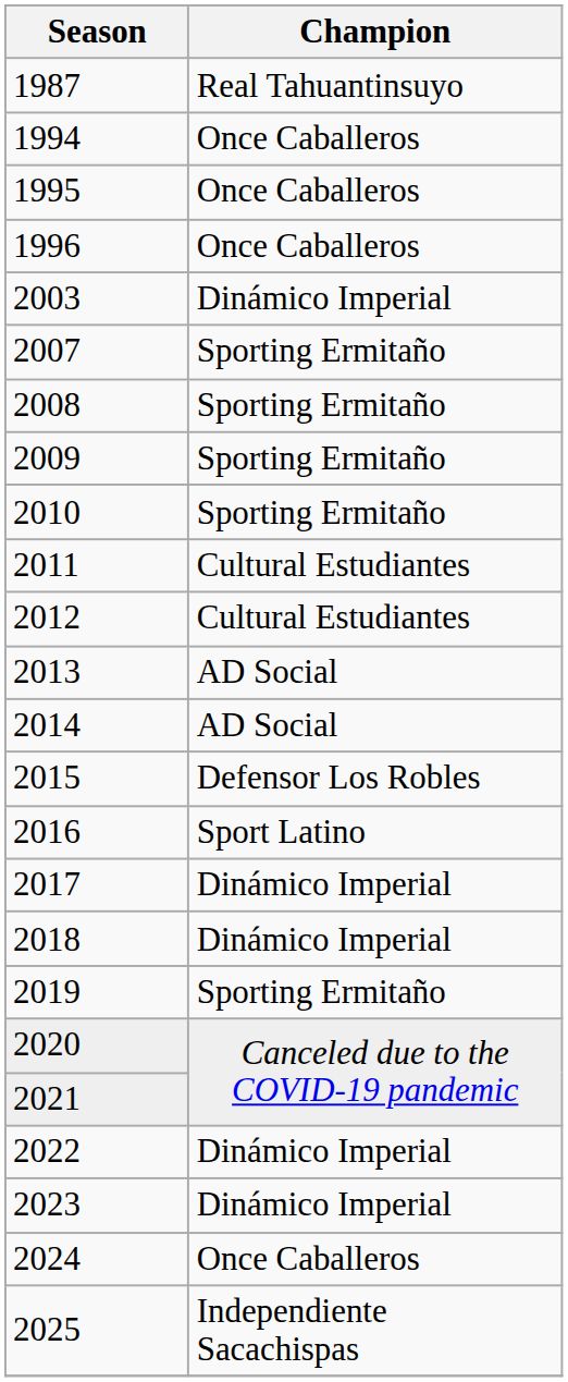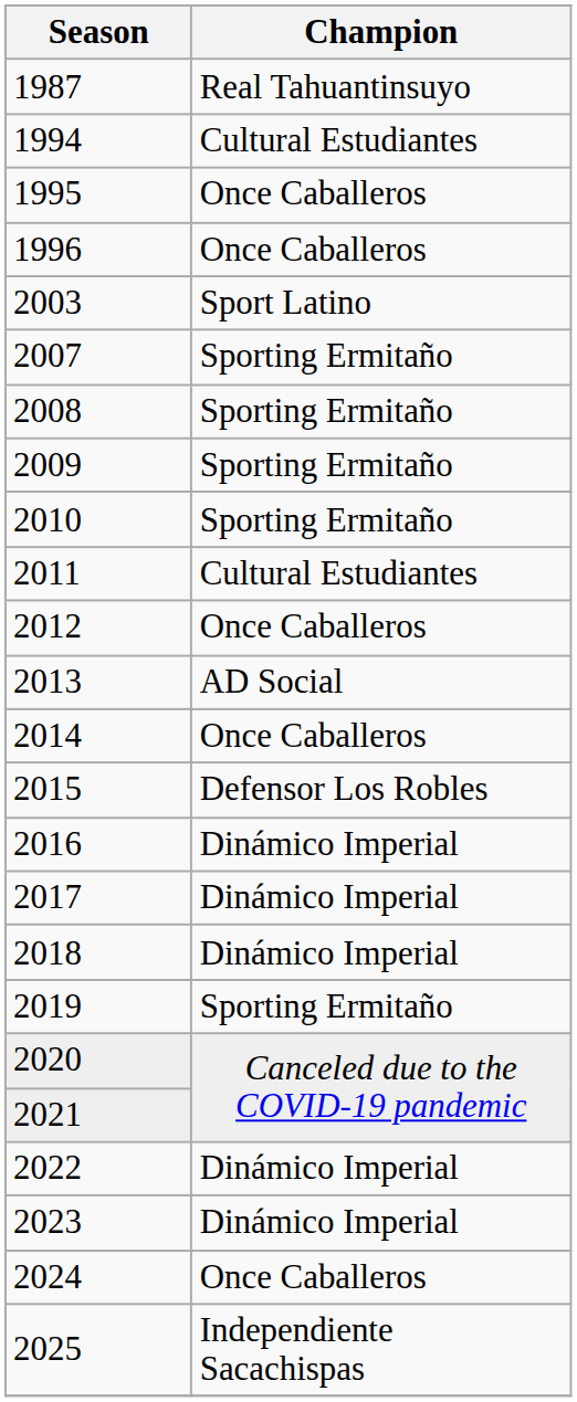1994 | Champion: Once Caballeros -> Cultural Estudiantes
2003 | Champion: Dinámico Imperial -> Sport Latino
2012 | Champion: Cultural Estudiantes -> Once Caballeros
2014 | Champion: AD Social -> Once Caballeros
2016 | Champion: Sport Latino -> Dinámico Imperial
